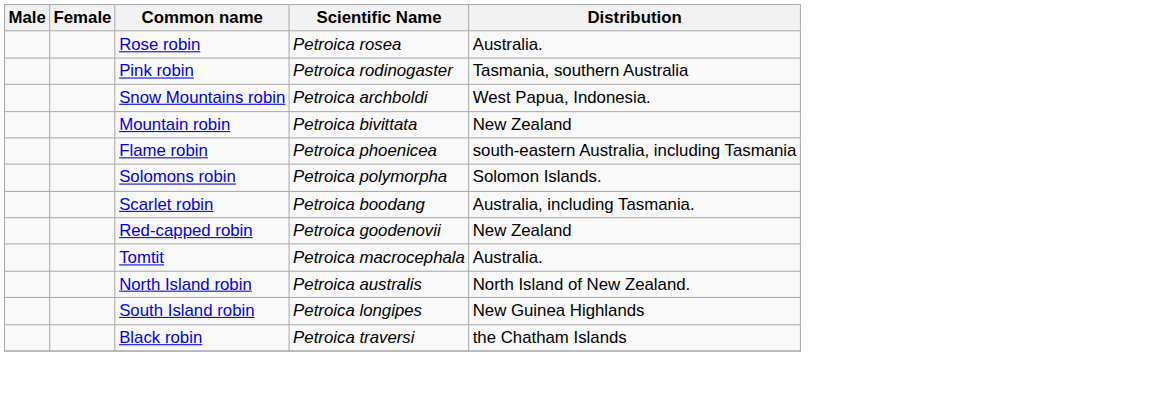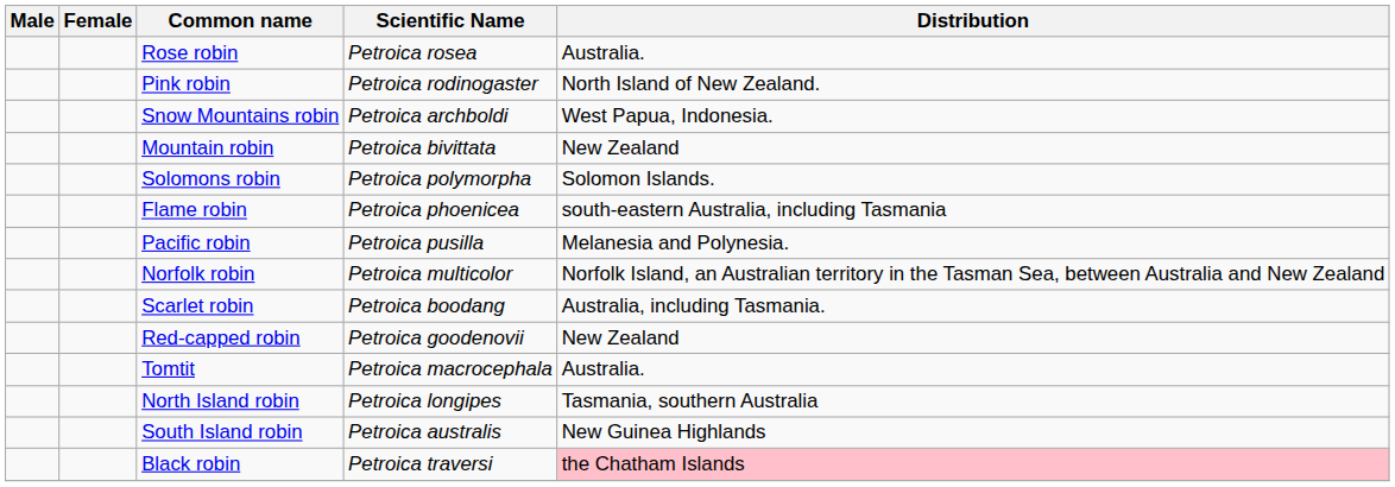Pink robin | Distribution: Tasmania, southern Australia -> North Island of New Zealand.
rows swapped: Flame robin <-> Solomons robin
+ row: Pacific robin | Petroica pusilla | Melanesia and Polynesia.
+ row: Norfolk robin | Petroica multicolor | Norfolk Island, an Australian territory in the Tasman Sea, between Australia and New Zealand
North Island robin | Scientific Name: Petroica australis -> Petroica longipes
North Island robin | Distribution: North Island of New Zealand. -> Tasmania, southern Australia
South Island robin | Scientific Name: Petroica longipes -> Petroica australis
Black robin | Distribution: no background -> pink background
